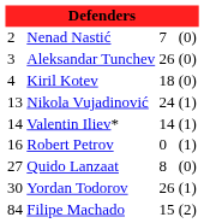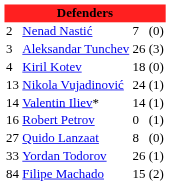Aleksandar Tunchev | column 4: (0) -> (3)
Yordan Todorov | column 1: 30 -> 33
